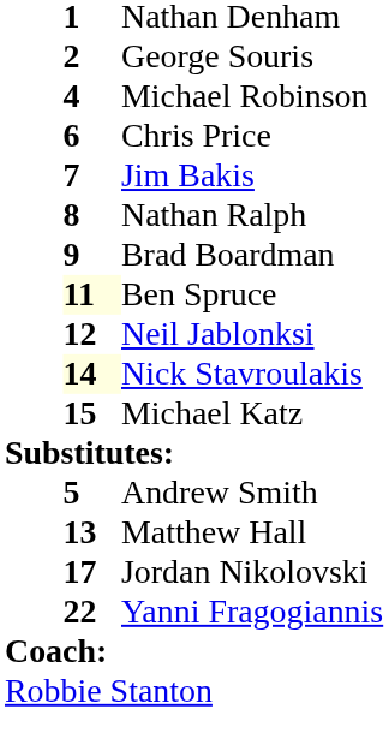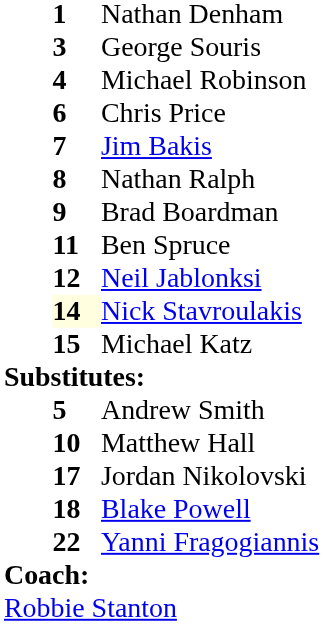George Souris | column 2: 2 -> 3
Ben Spruce | column 2: lightyellow background -> no background
Matthew Hall | column 2: 13 -> 10
+ row: 18 | Blake Powell
